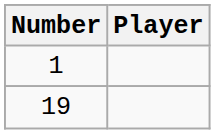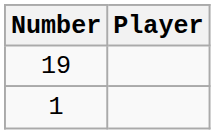rows swapped: 19 <-> 1
